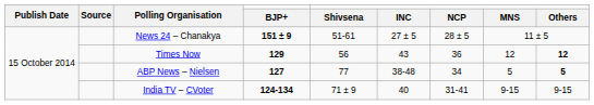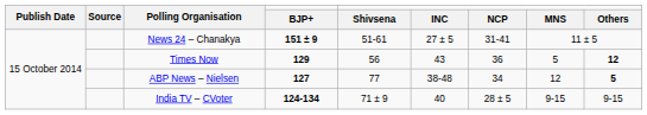News 24 – Chanakya | NCP: 28 ± 5 -> 31-41
Times Now | MNS: 12 -> 5
ABP News – Nielsen | MNS: 5 -> 12
India TV – CVoter | NCP: 31-41 -> 28 ± 5
